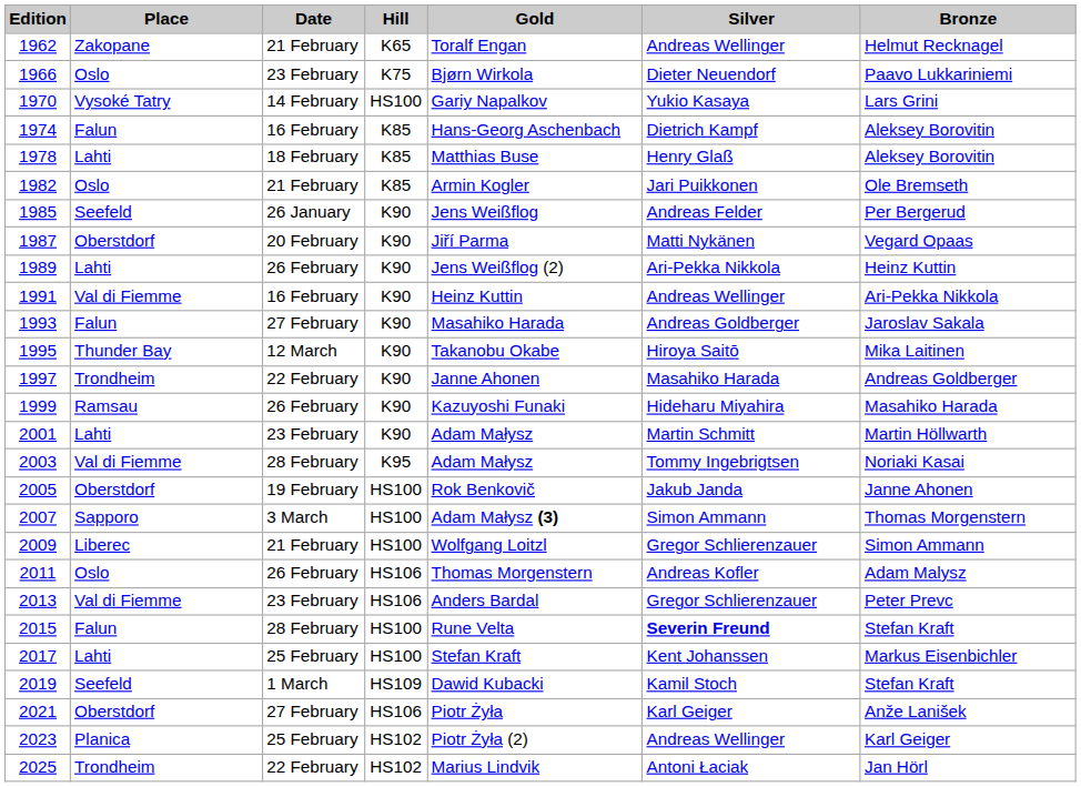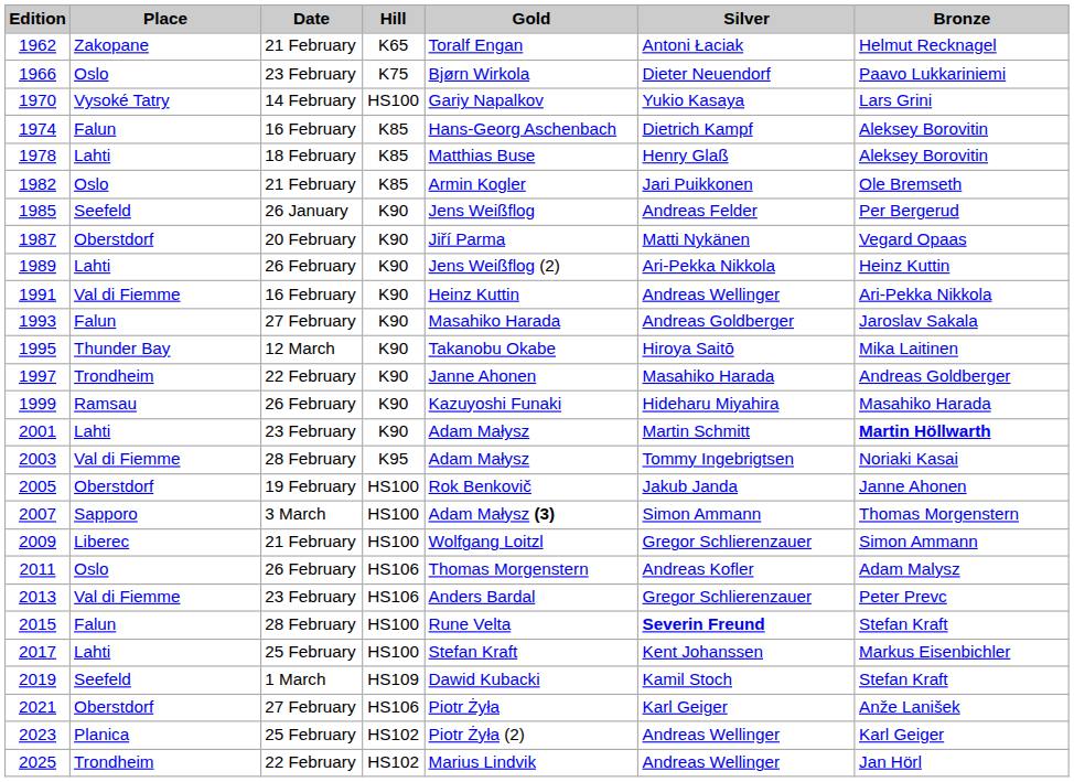1962 | Silver: Andreas Wellinger -> Antoni Łaciak
2001 | Bronze: normal -> bold
2025 | Silver: Antoni Łaciak -> Andreas Wellinger
